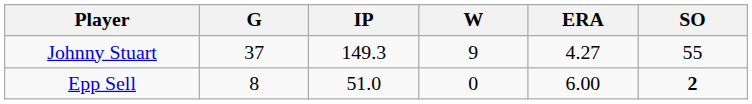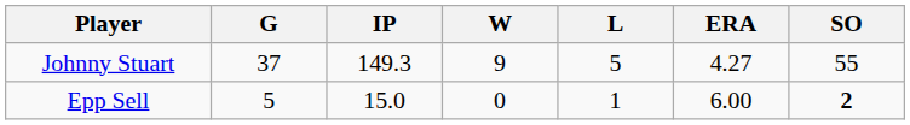+ column: L | 5 | 1
Epp Sell | G: 8 -> 5
Epp Sell | IP: 51.0 -> 15.0
